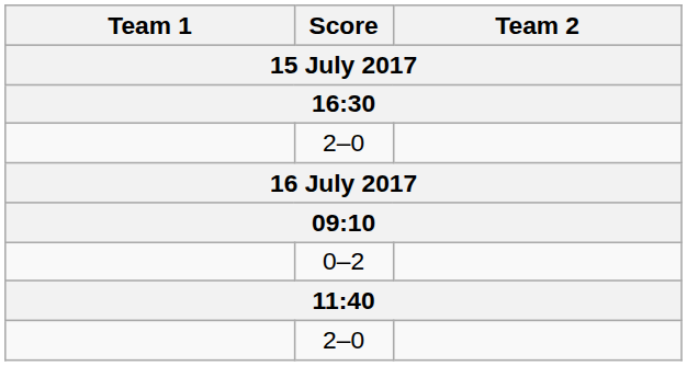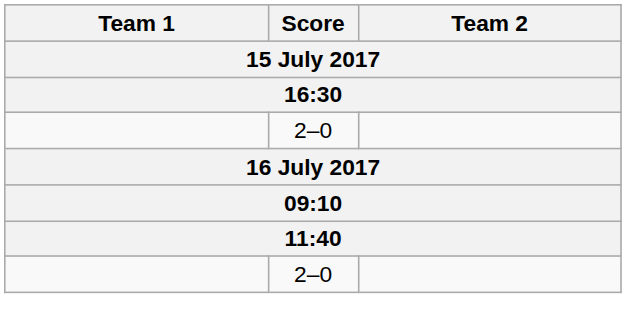- row: 0–2
